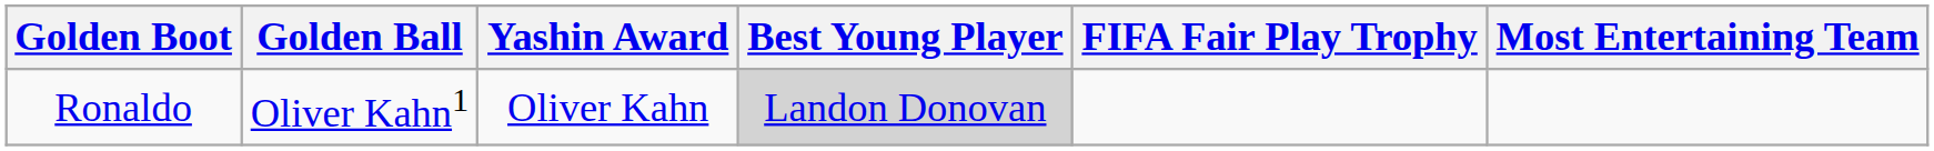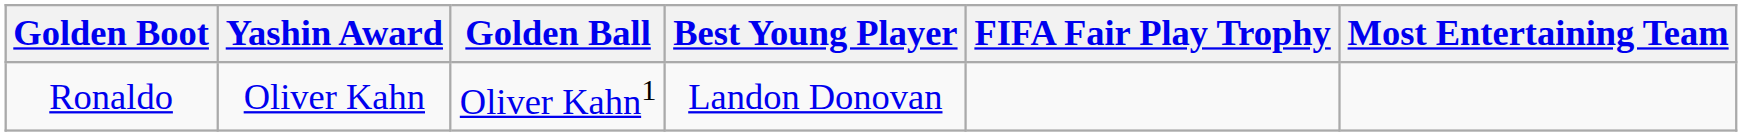columns swapped: Golden Ball <-> Yashin Award
Ronaldo | Best Young Player: lightgrey background -> no background
